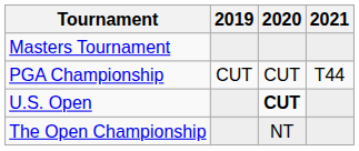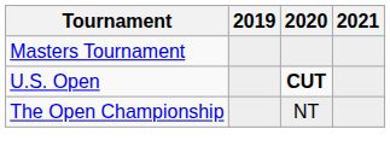- row: PGA Championship | CUT | CUT | T44
